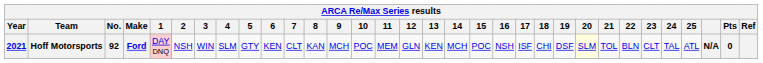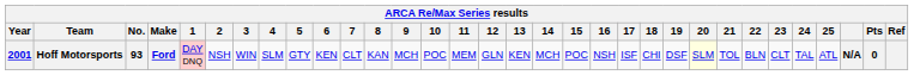Hoff Motorsports | Year: 2021 -> 2001
Hoff Motorsports | No.: 92 -> 93
